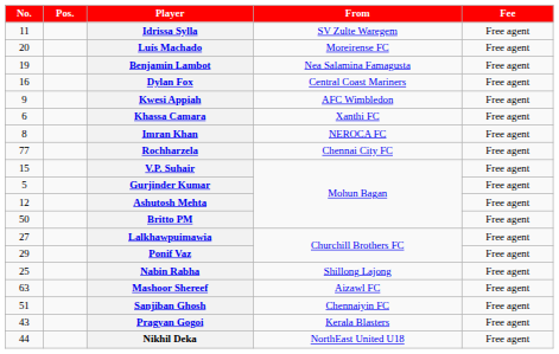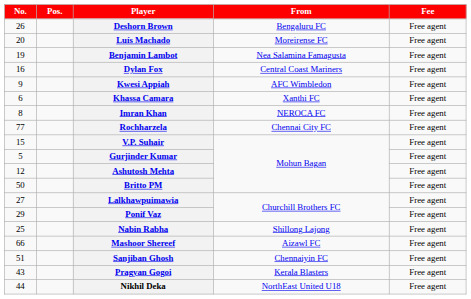- row: 11 | Idrissa Sylla | SV Zulte Waregem | Free agent
+ row: 26 | Deshorn Brown | Bengaluru FC | Free agent
Mashoor Shereef | No.: 63 -> 66
